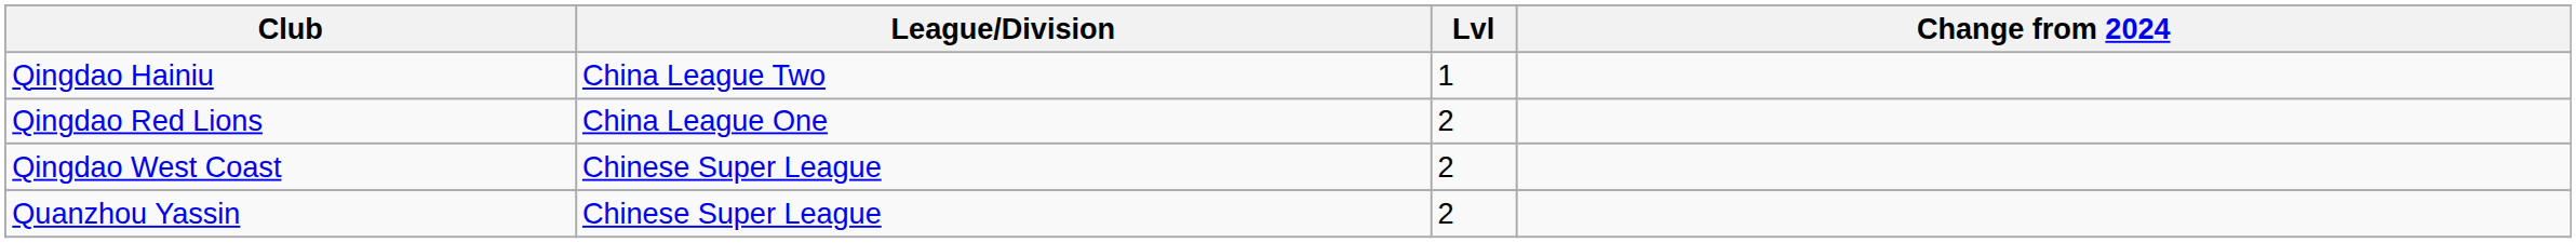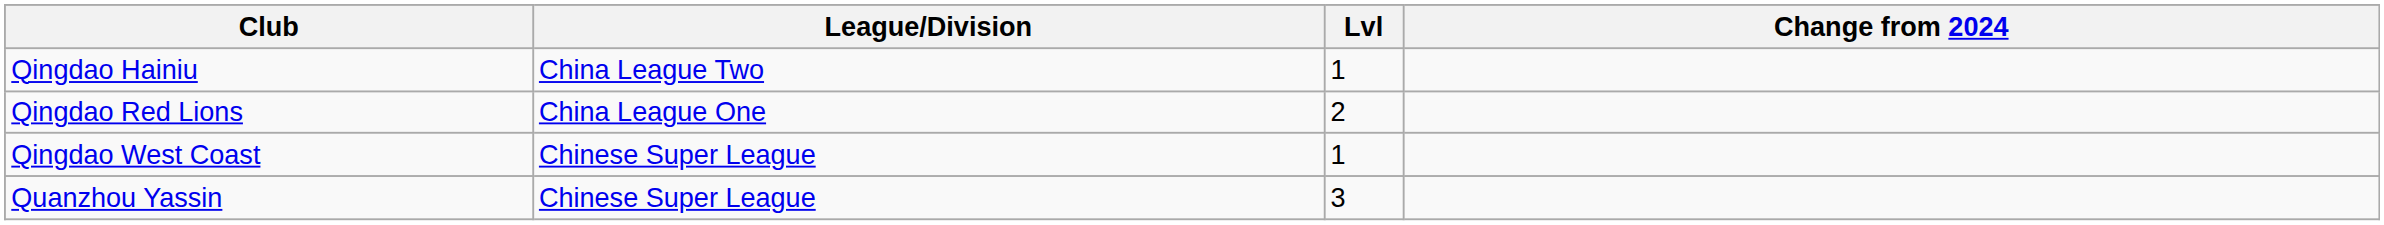Qingdao West Coast | Lvl: 2 -> 1
Quanzhou Yassin | Lvl: 2 -> 3
